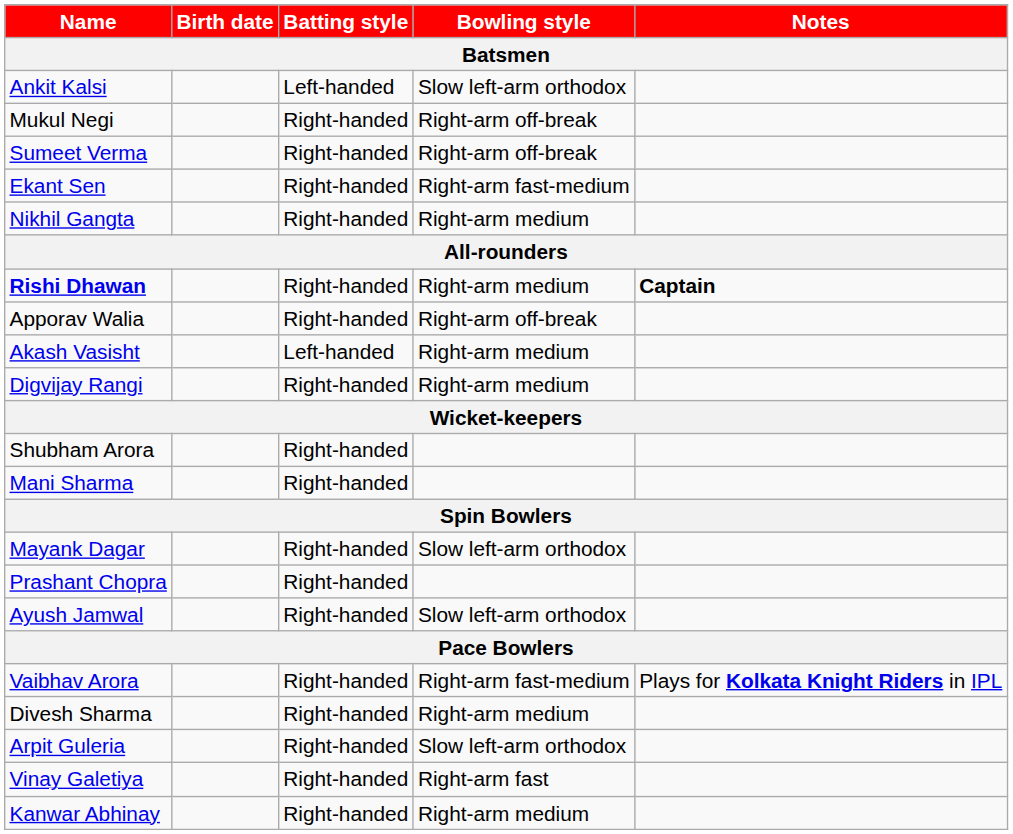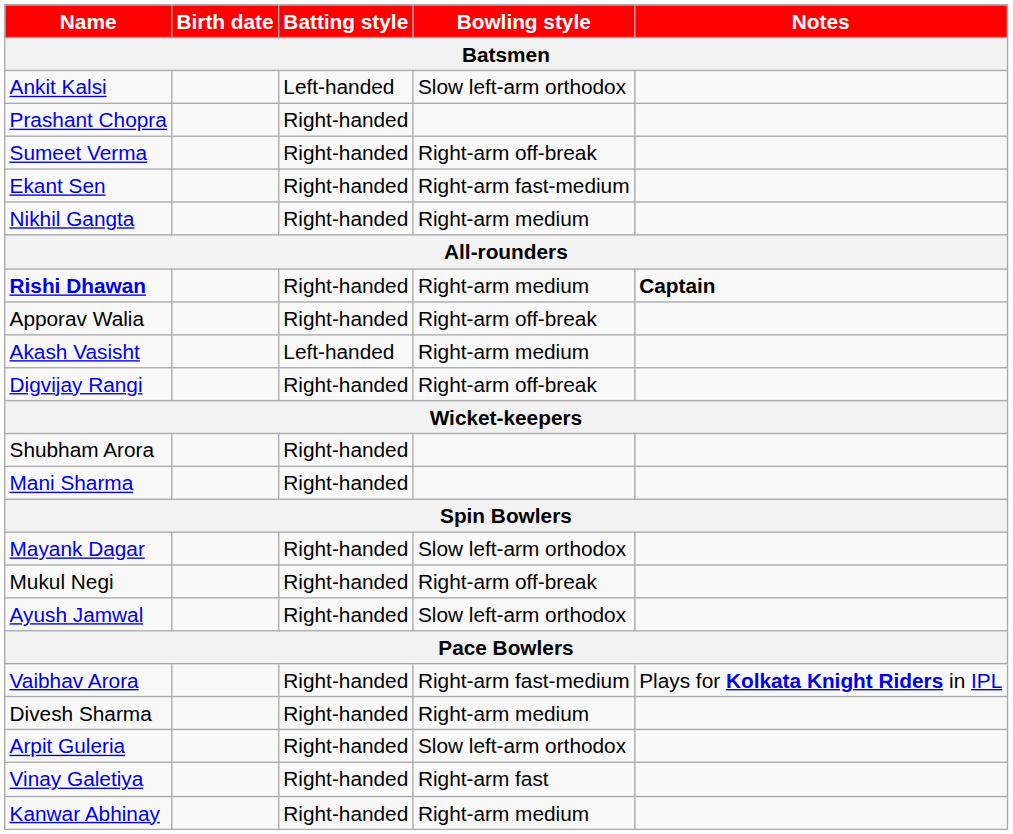rows swapped: Prashant Chopra <-> Mukul Negi
Digvijay Rangi | Bowling style: Right-arm medium -> Right-arm off-break
